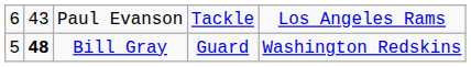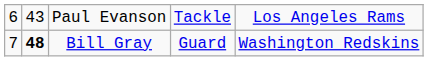Bill Gray | column 1: 5 -> 7
